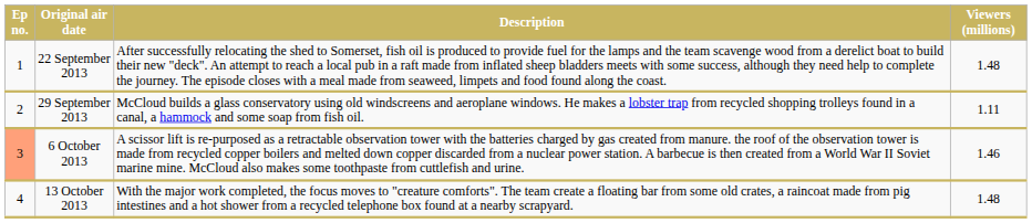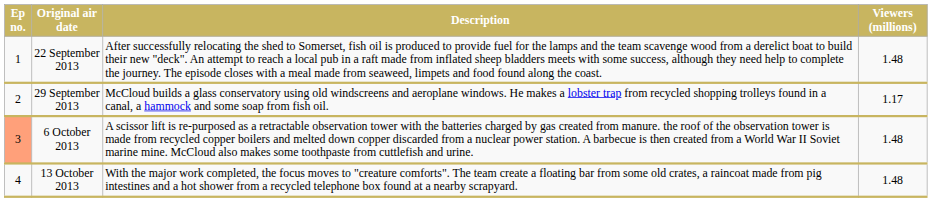29 September 2013 | Viewers (millions): 1.11 -> 1.17
6 October 2013 | Viewers (millions): 1.46 -> 1.48
